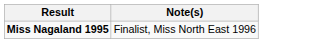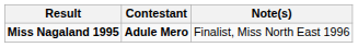+ column: Contestant | Adule Mero
